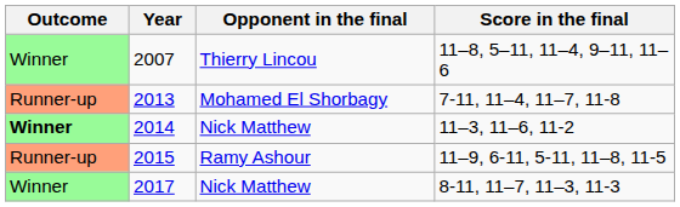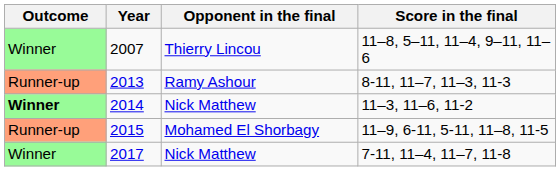2013 | Opponent in the final: Mohamed El Shorbagy -> Ramy Ashour
2013 | Score in the final: 7-11, 11–4, 11–7, 11-8 -> 8-11, 11–7, 11–3, 11-3
2015 | Opponent in the final: Ramy Ashour -> Mohamed El Shorbagy
2017 | Score in the final: 8-11, 11–7, 11–3, 11-3 -> 7-11, 11–4, 11–7, 11-8
